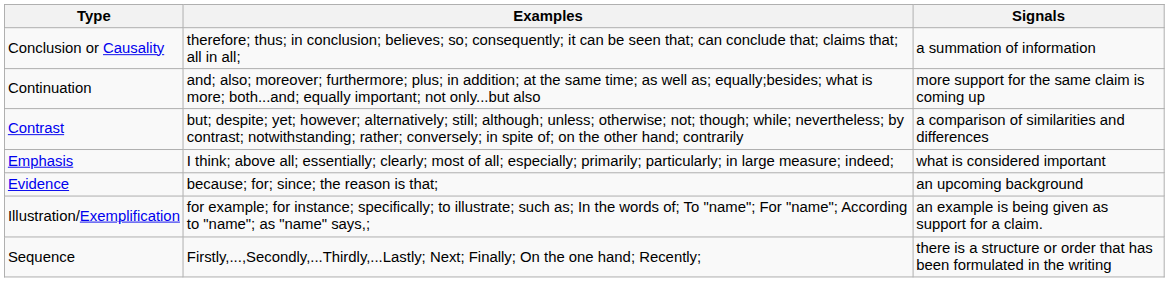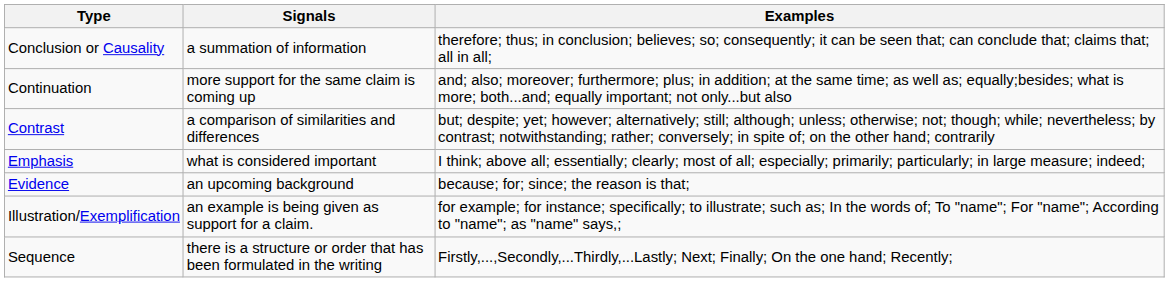columns swapped: Signals <-> Examples
